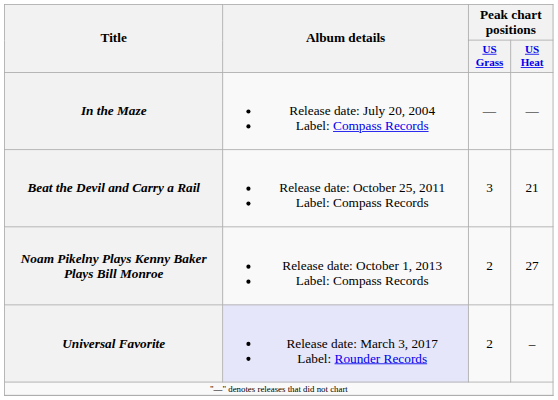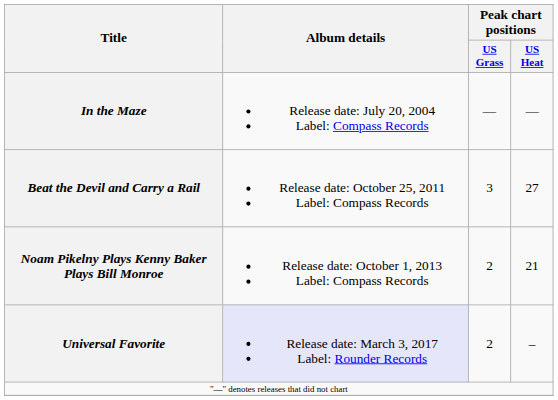Beat the Devil and Carry a Rail | Peak chart positions / US Heat: 21 -> 27
Noam Pikelny Plays Kenny Baker Plays Bill Monroe | Peak chart positions / US Heat: 27 -> 21
